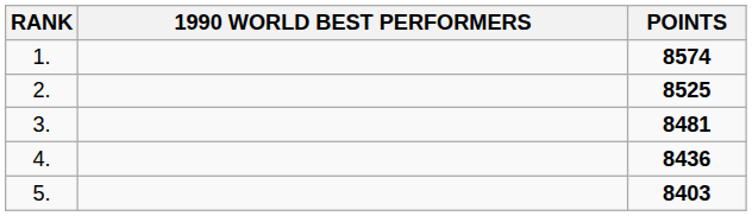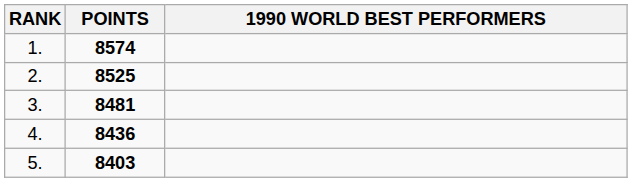columns swapped: 1990 WORLD BEST PERFORMERS <-> POINTS
